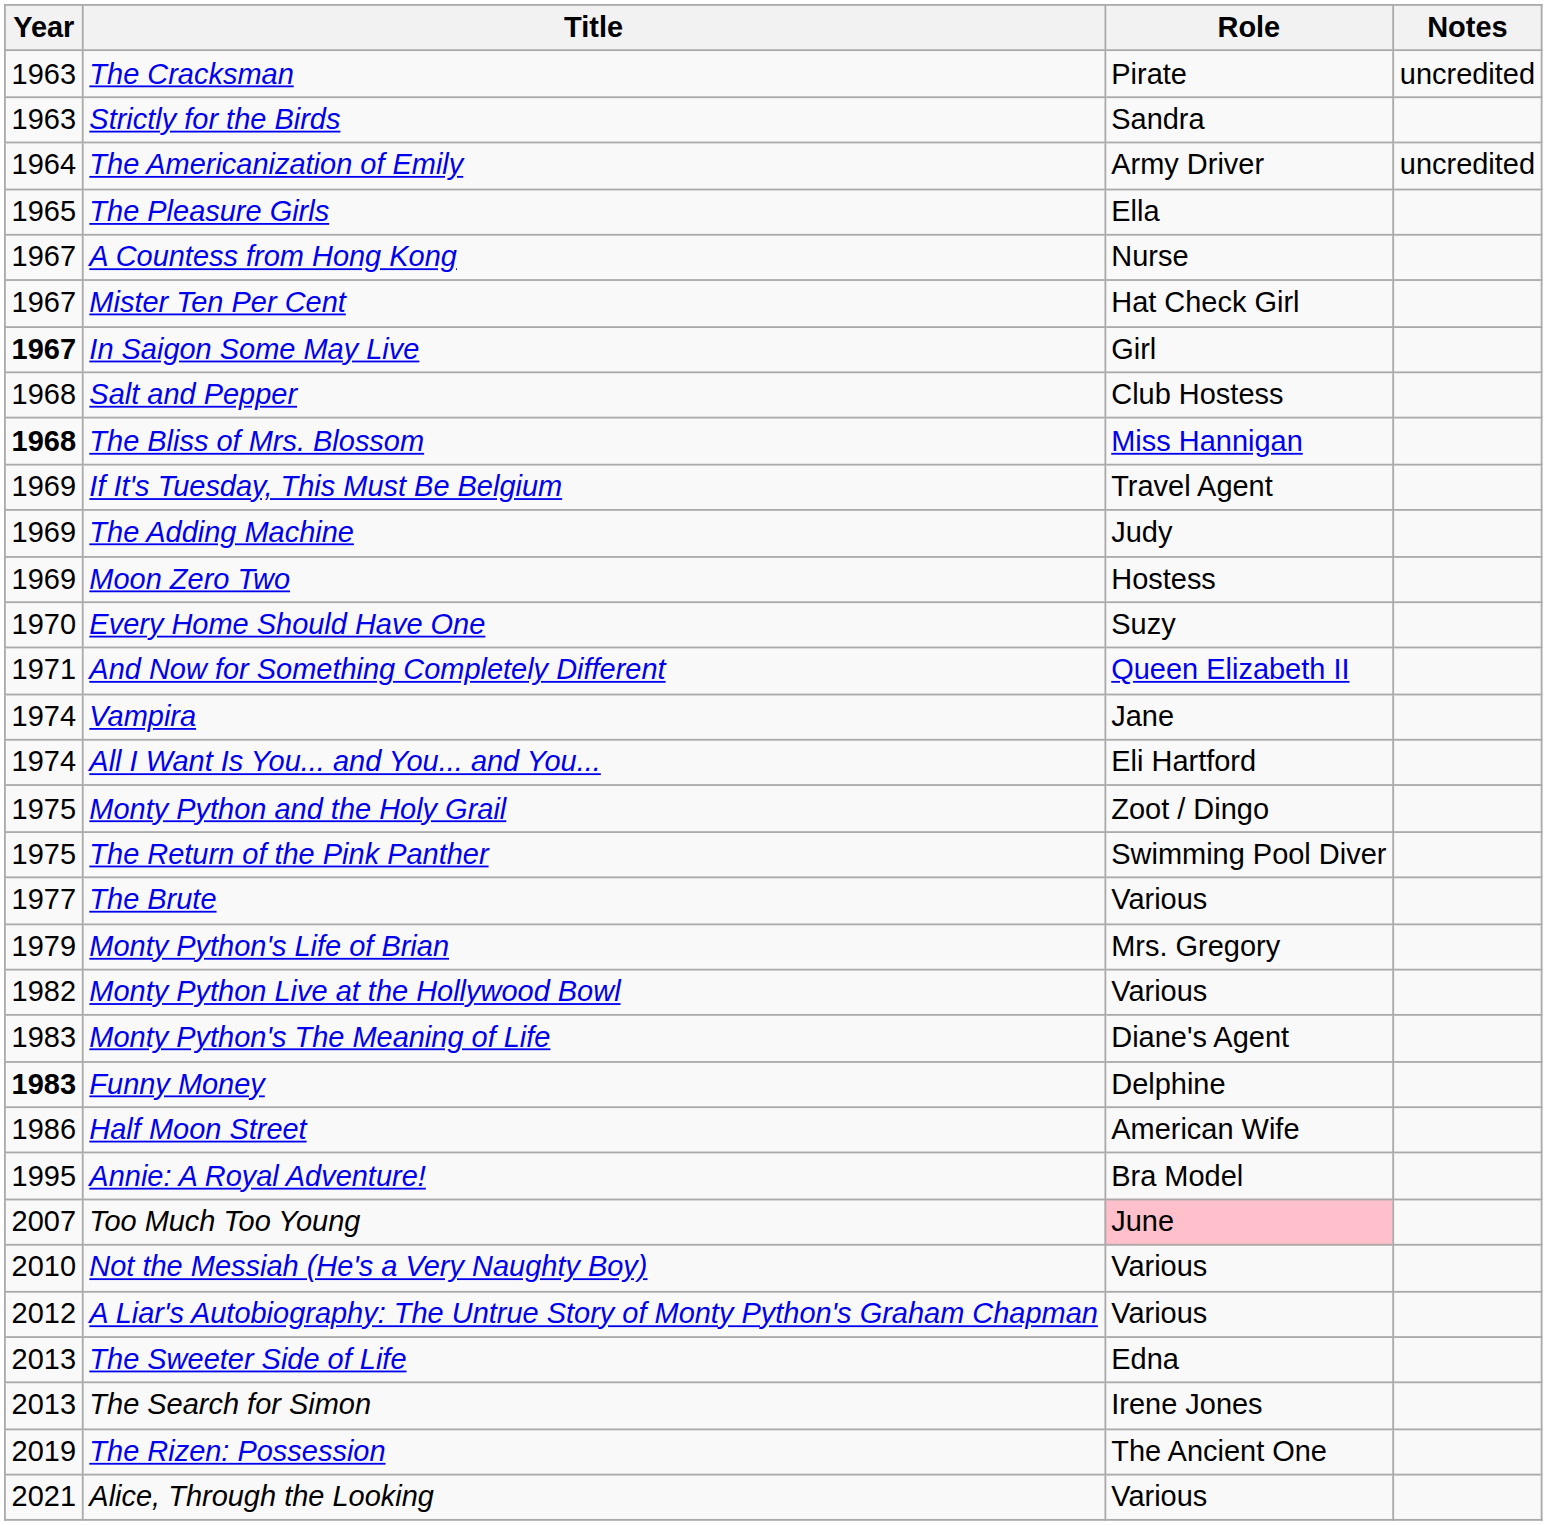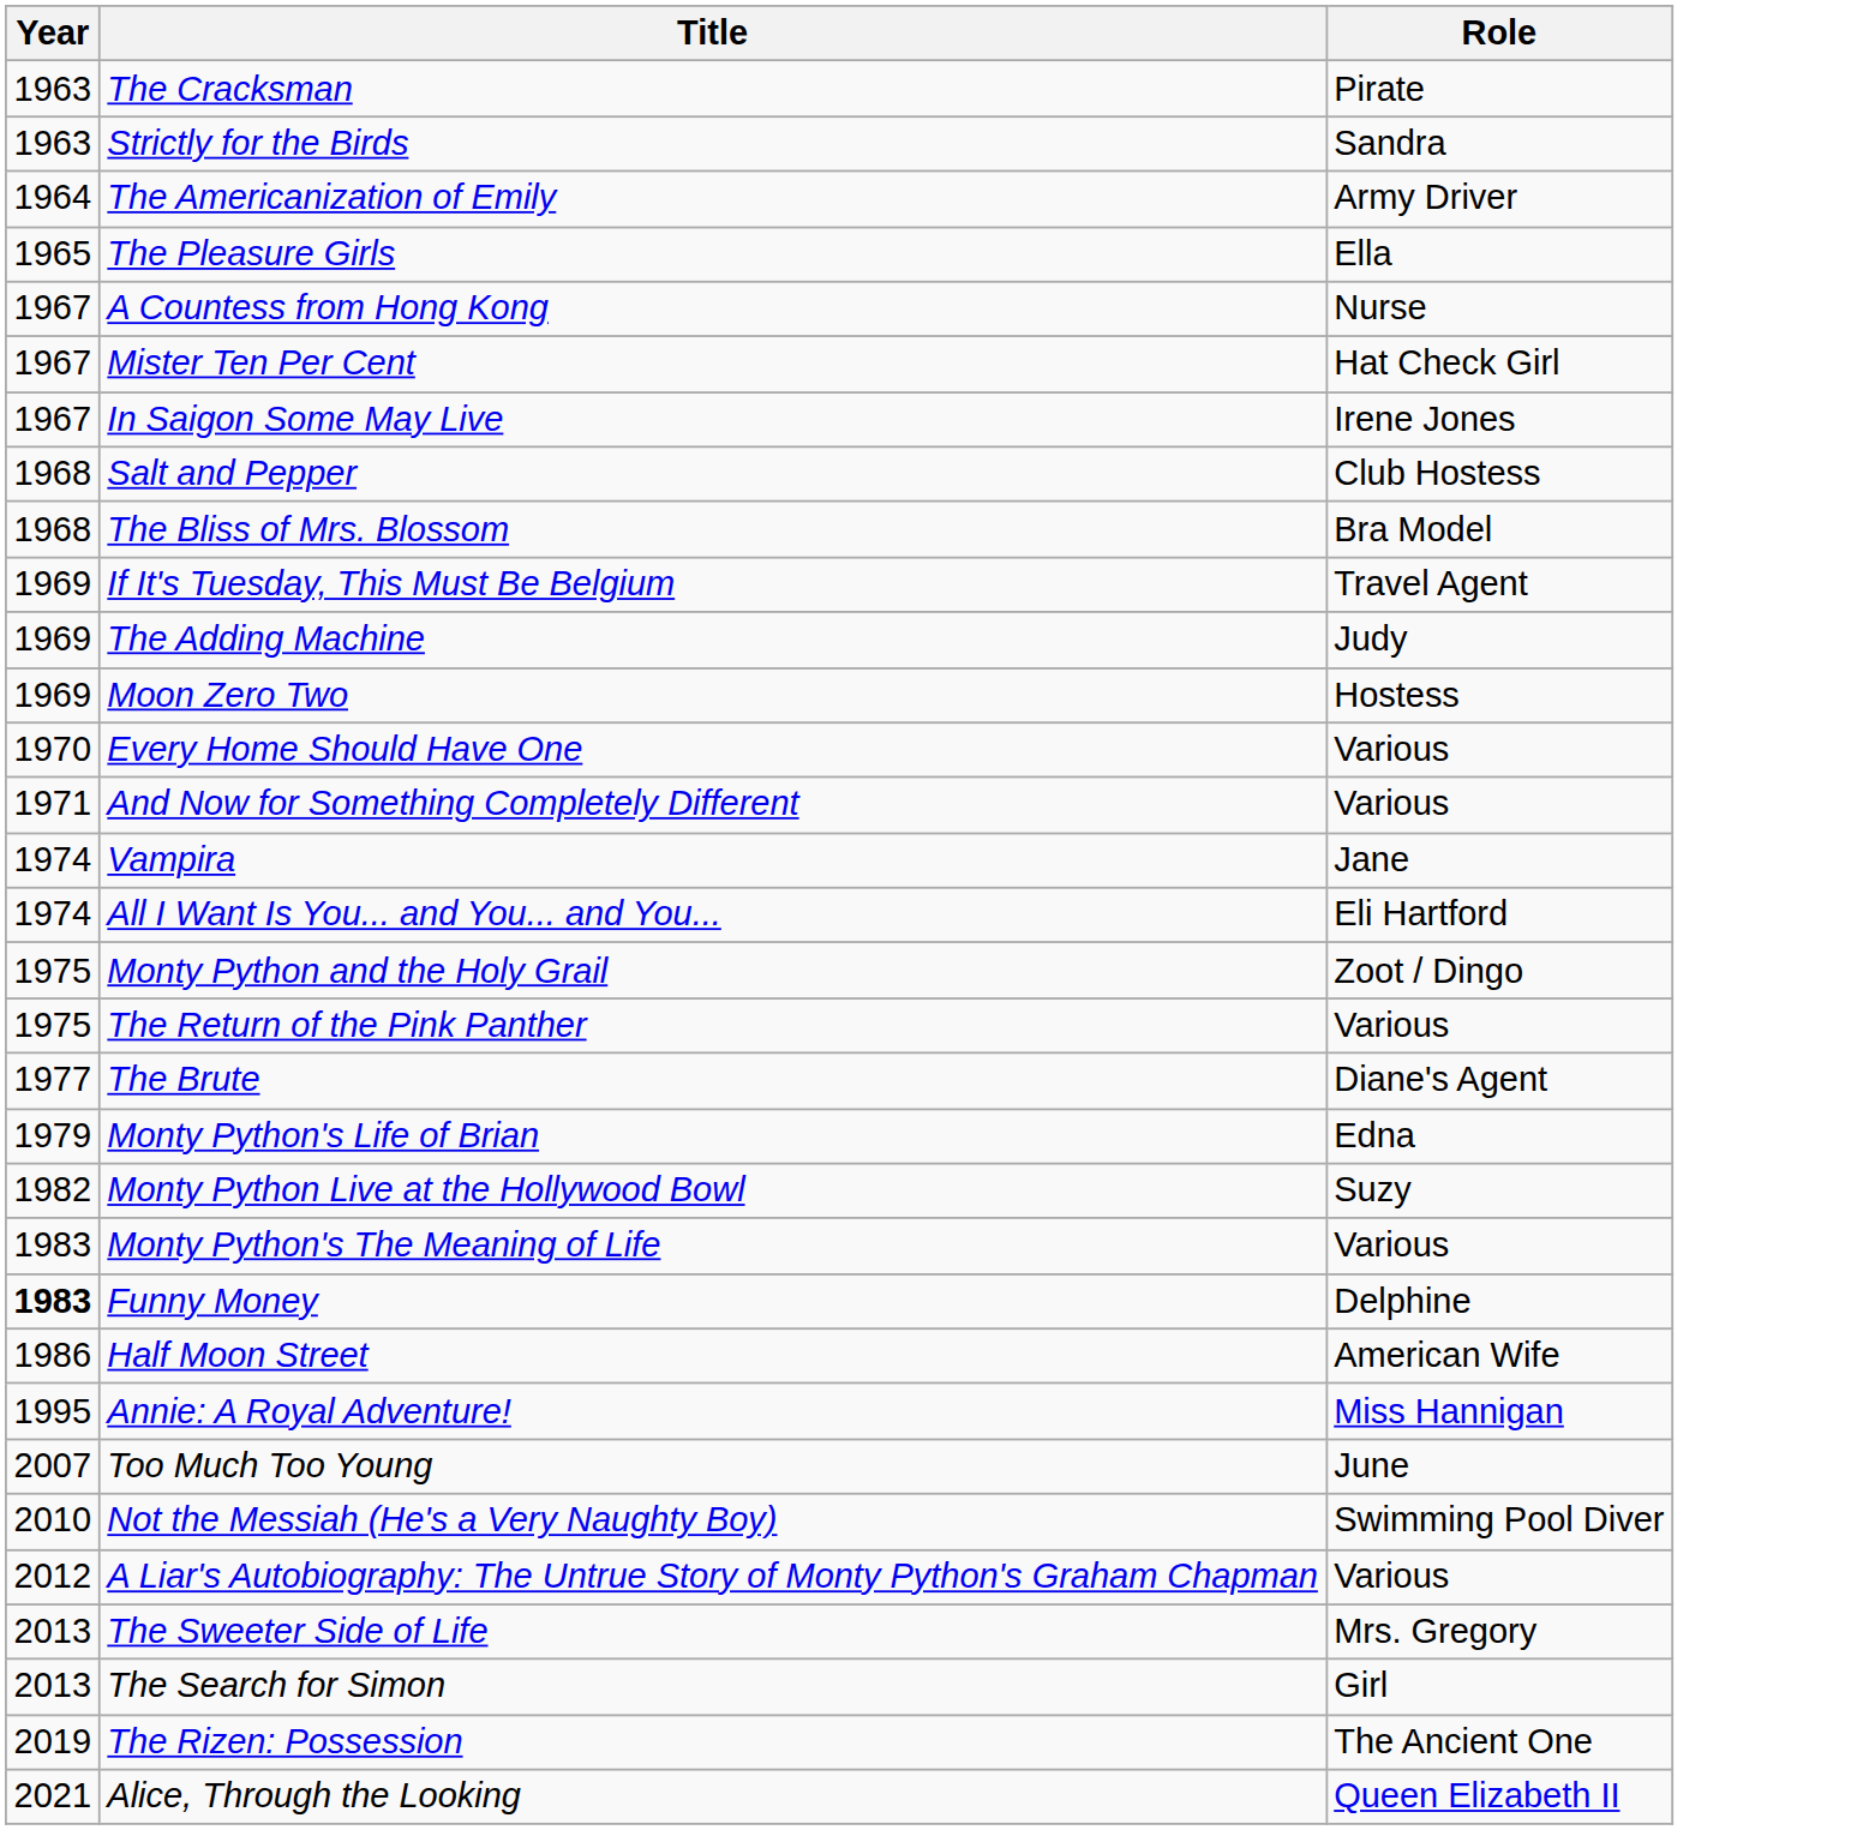- column: Notes | uncredited | uncredited
In Saigon Some May Live | Year: bold -> normal
In Saigon Some May Live | Role: Girl -> Irene Jones
The Bliss of Mrs. Blossom | Year: bold -> normal
The Bliss of Mrs. Blossom | Role: Miss Hannigan -> Bra Model
Every Home Should Have One | Role: Suzy -> Various
And Now for Something Completely Different | Role: Queen Elizabeth II -> Various
The Return of the Pink Panther | Role: Swimming Pool Diver -> Various
The Brute | Role: Various -> Diane's Agent
Monty Python's Life of Brian | Role: Mrs. Gregory -> Edna
Monty Python Live at the Hollywood Bowl | Role: Various -> Suzy
Monty Python's The Meaning of Life | Role: Diane's Agent -> Various
Annie: A Royal Adventure! | Role: Bra Model -> Miss Hannigan
Too Much Too Young | Role: pink background -> no background
Not the Messiah (He's a Very Naughty Boy) | Role: Various -> Swimming Pool Diver
The Sweeter Side of Life | Role: Edna -> Mrs. Gregory
The Search for Simon | Role: Irene Jones -> Girl
Alice, Through the Looking | Role: Various -> Queen Elizabeth II
